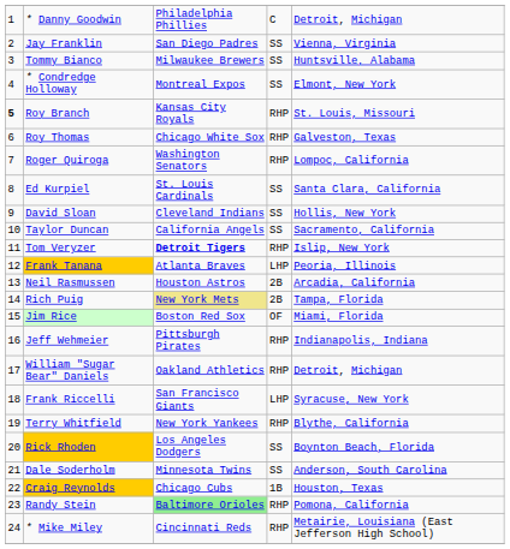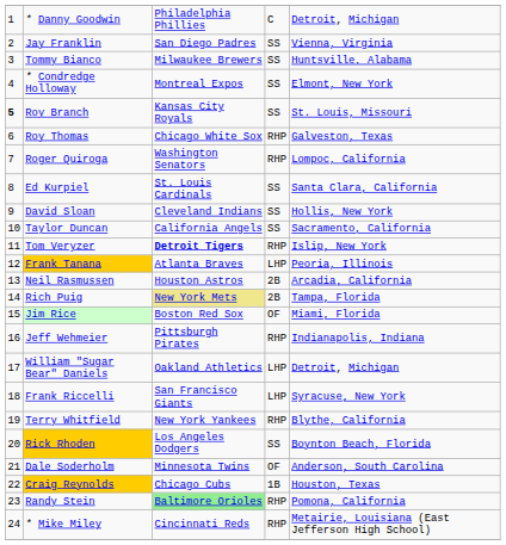Roy Branch | column 4: RHP -> SS
William "Sugar Bear" Daniels | column 4: RHP -> LHP
Dale Soderholm | column 4: SS -> OF
